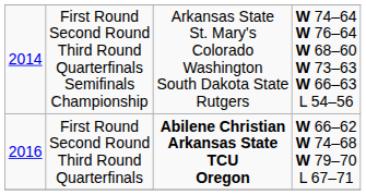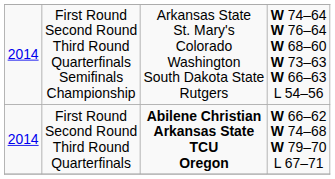First Round Second Round Third Round Quarterfinals | column 1: 2016 -> 2014
